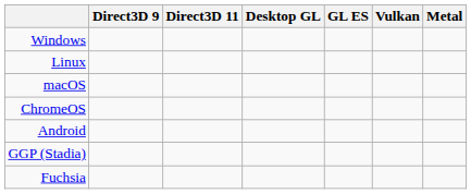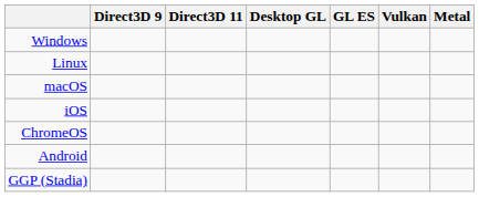+ row: iOS
- row: Fuchsia
